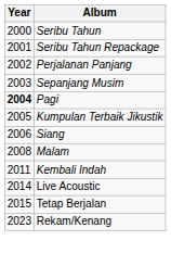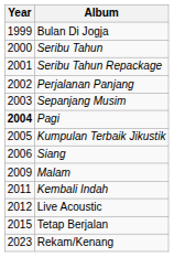+ row: 1999 | Bulan Di Jogja
Malam | Year: 2008 -> 2009
Live Acoustic | Year: 2014 -> 2012
